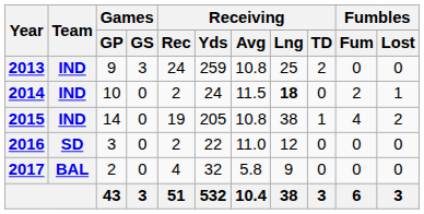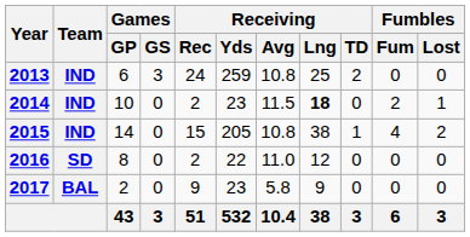2013 | Games / GP: 9 -> 6
2014 | Receiving / Yds: 24 -> 23
2015 | Receiving / Rec: 19 -> 15
2016 | Games / GP: 3 -> 8
2017 | Receiving / Rec: 4 -> 9
2017 | Receiving / Yds: 32 -> 23
